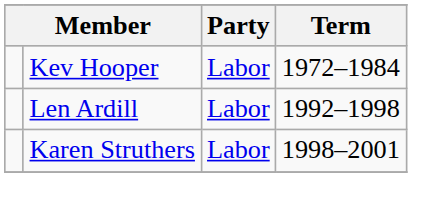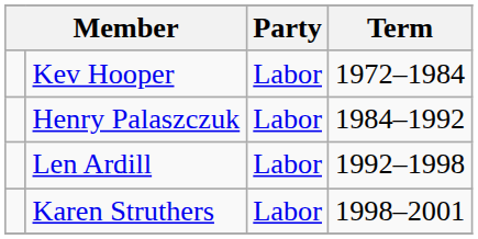+ row: Henry Palaszczuk | Labor | 1984–1992
